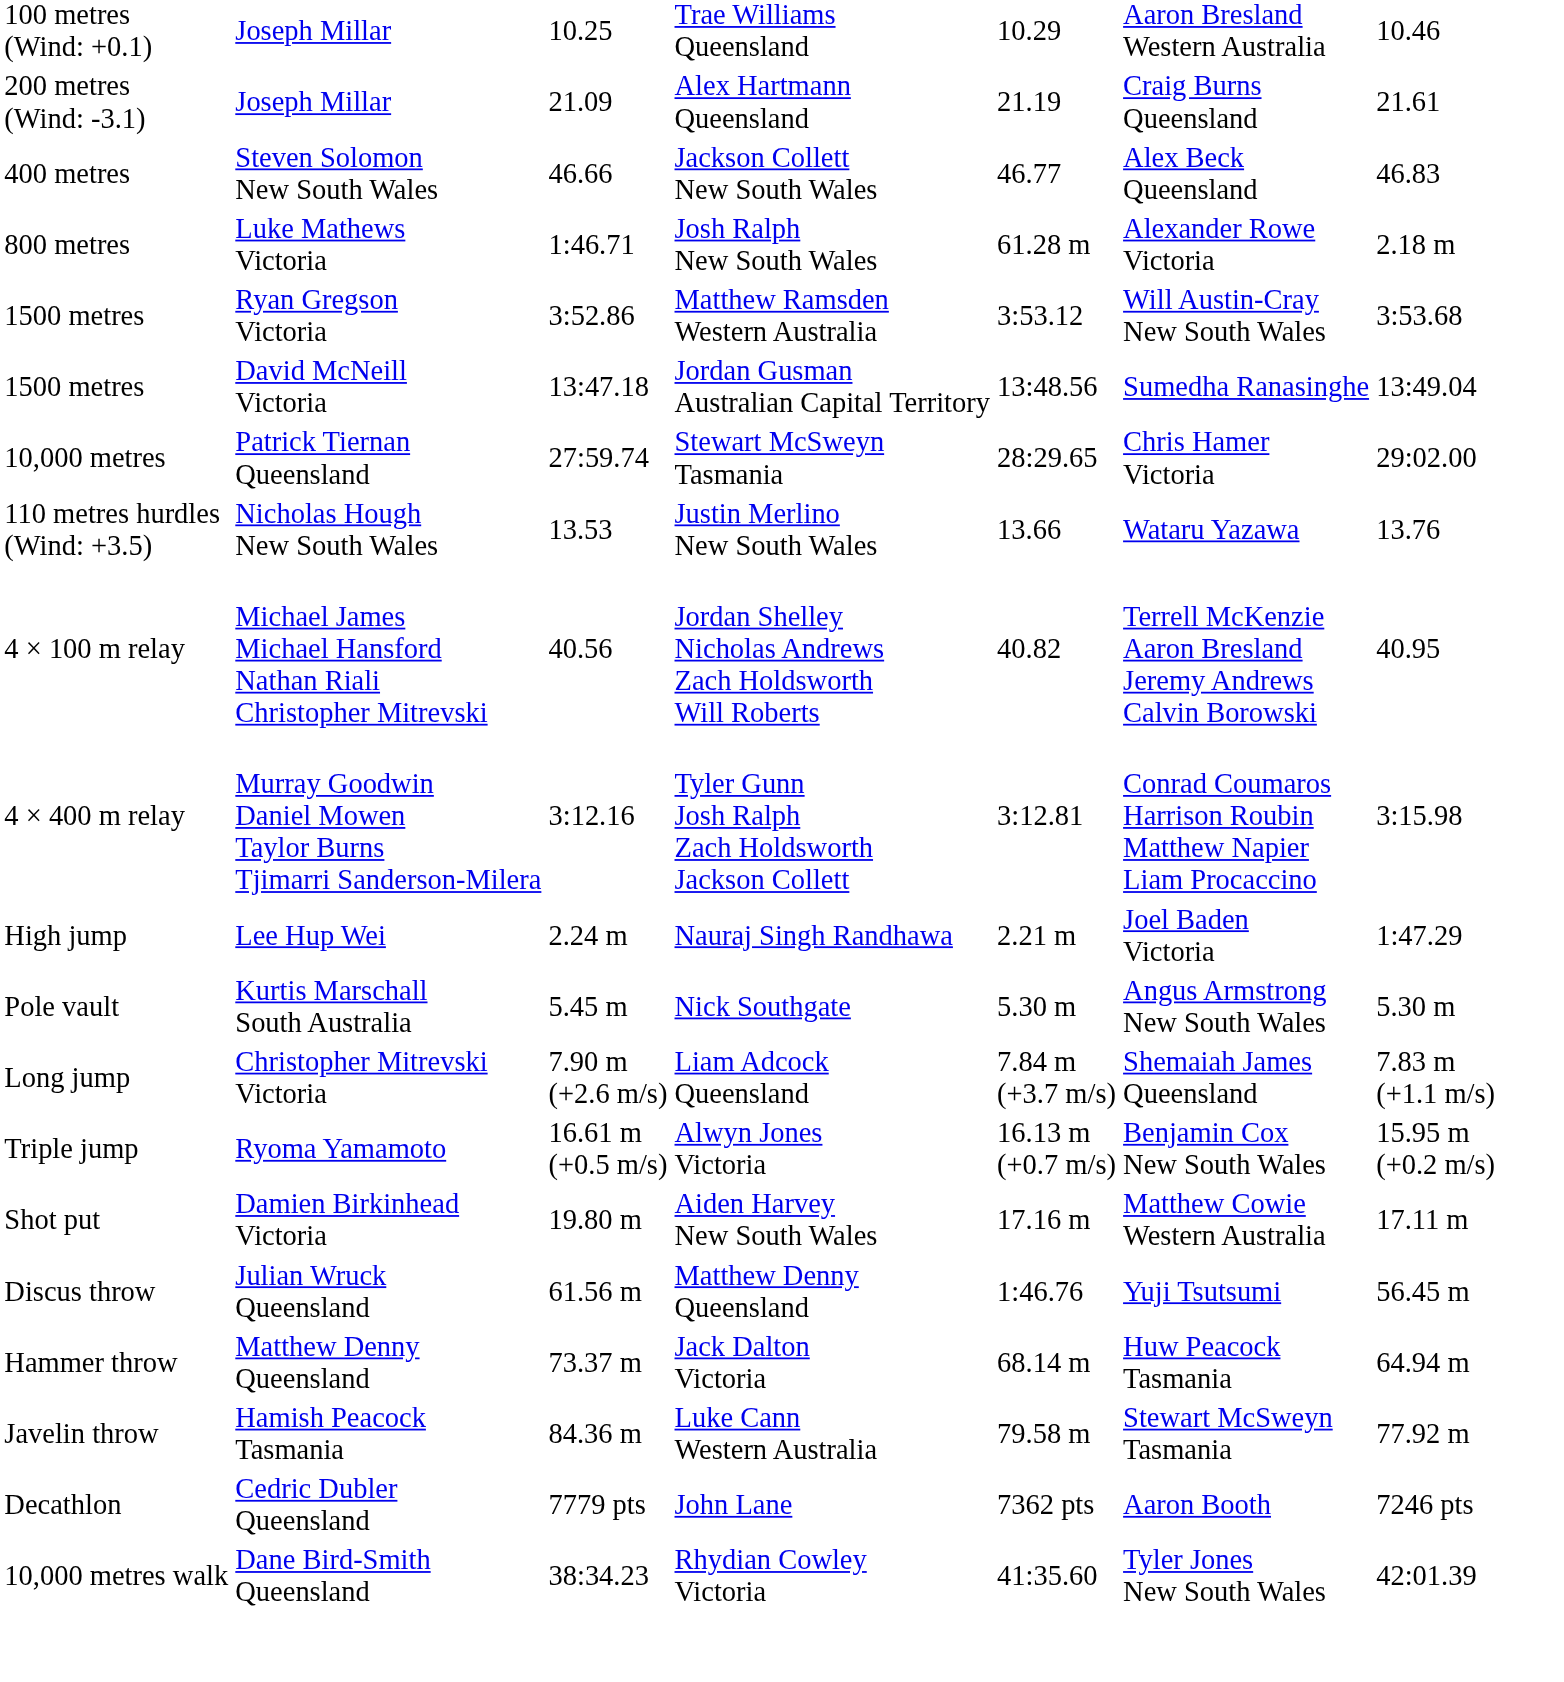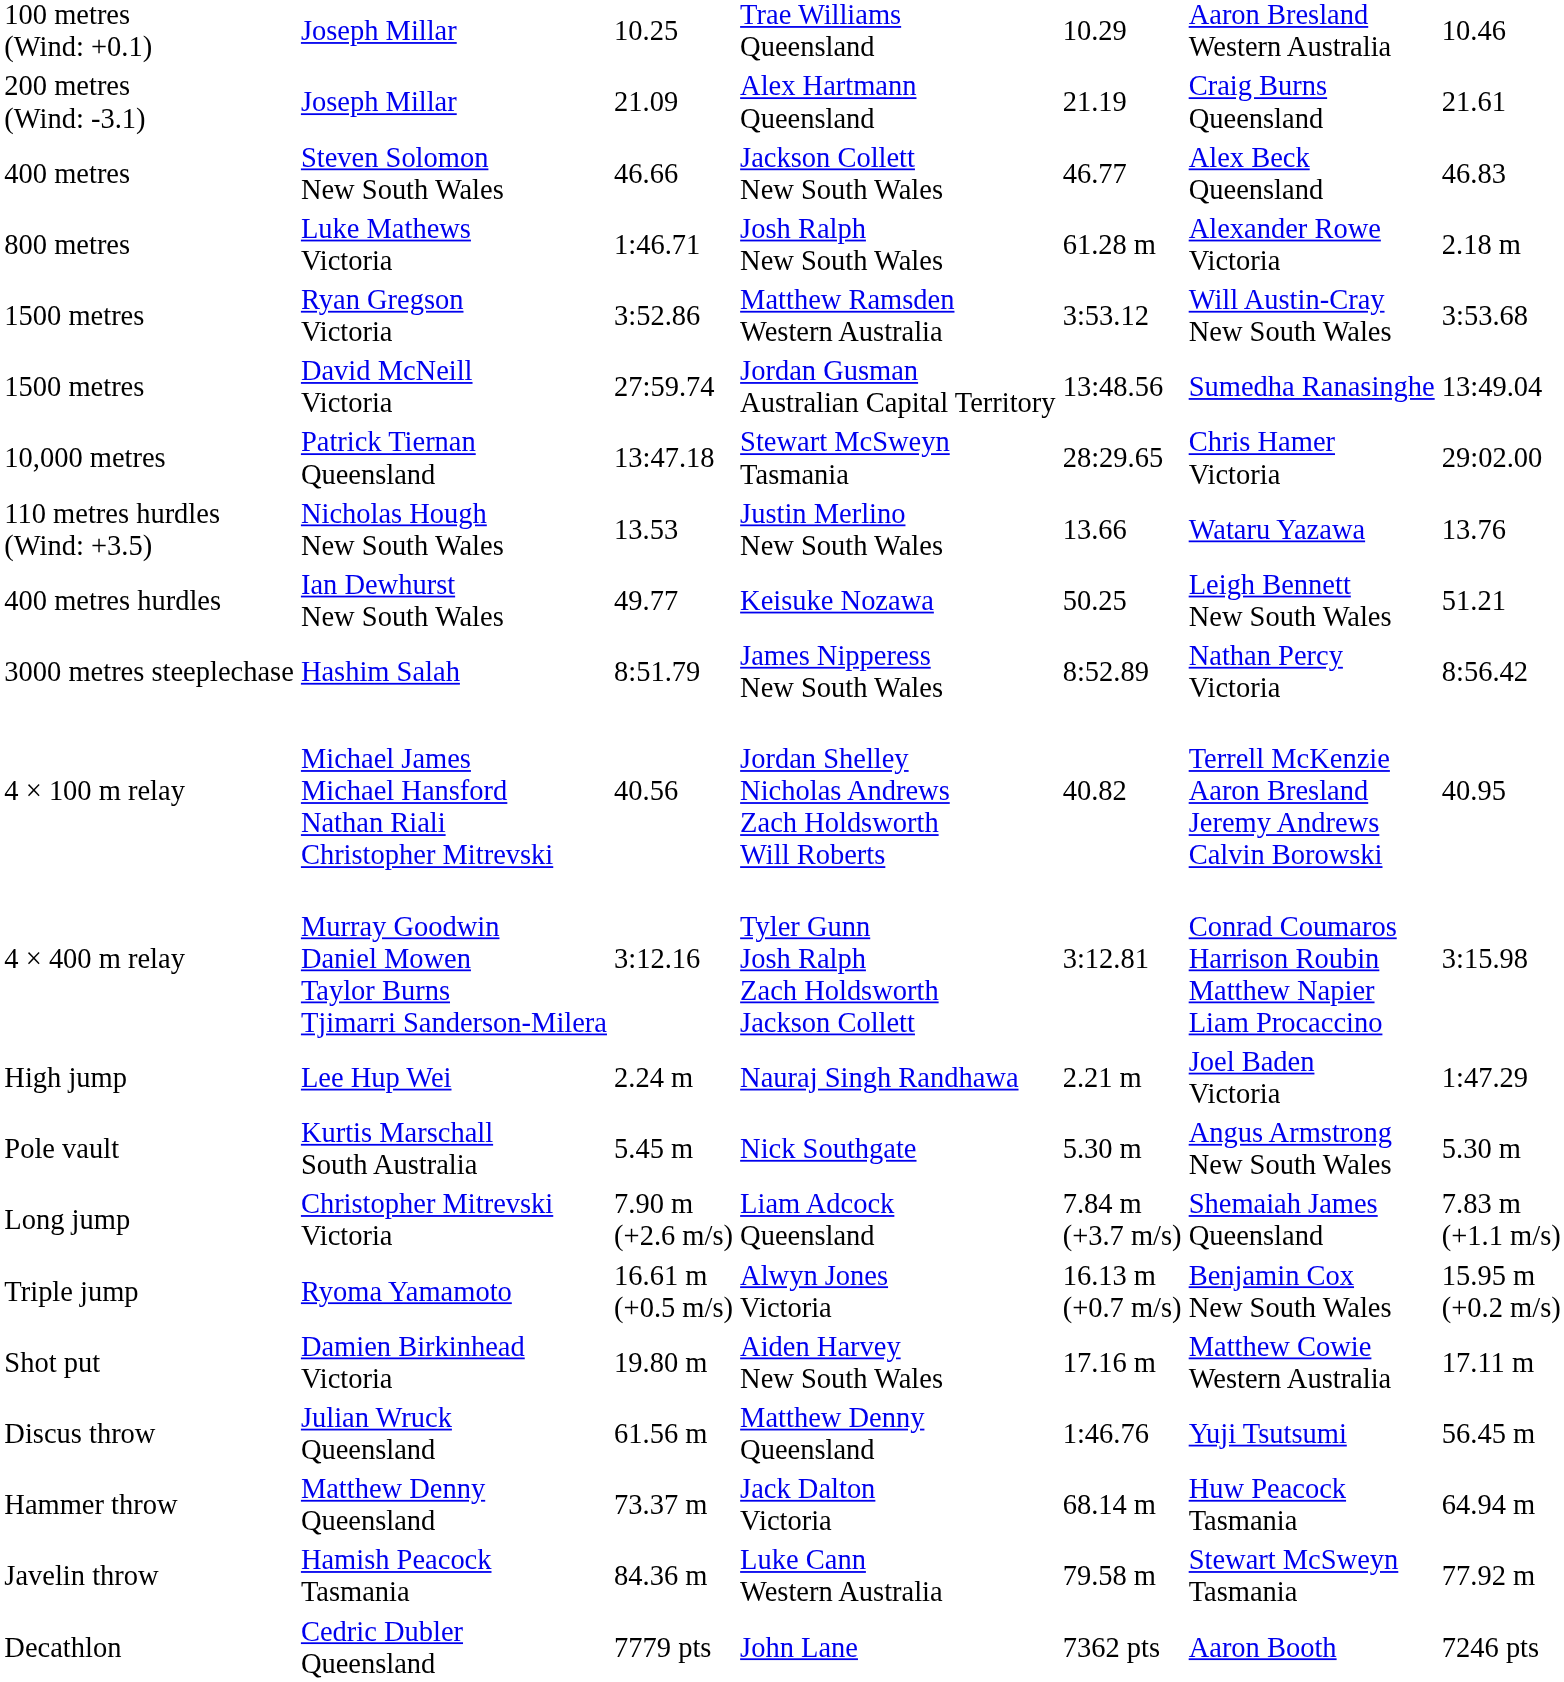David McNeill Victoria | column 3: 13:47.18 -> 27:59.74
Patrick Tiernan Queensland | column 3: 27:59.74 -> 13:47.18
+ row: 400 metres hurdles | Ian Dewhurst New South Wales | 49.77 | Keisuke Nozawa | 50.25 | Leigh Bennett New South Wales | 51.21
+ row: 3000 metres steeplechase | Hashim Salah | 8:51.79 | James Nipperess New South Wales | 8:52.89 | Nathan Percy Victoria | 8:56.42
- row: 10,000 metres walk | Dane Bird-Smith Queensland | 38:34.23 | Rhydian Cowley Victoria | 41:35.60 | Tyler Jones New South Wales | 42:01.39
